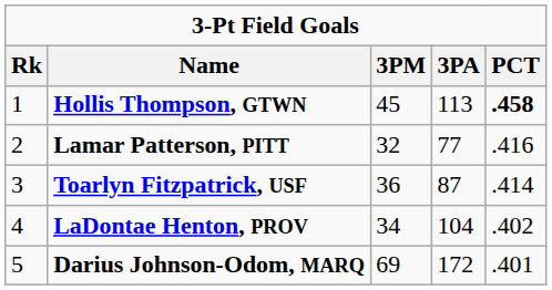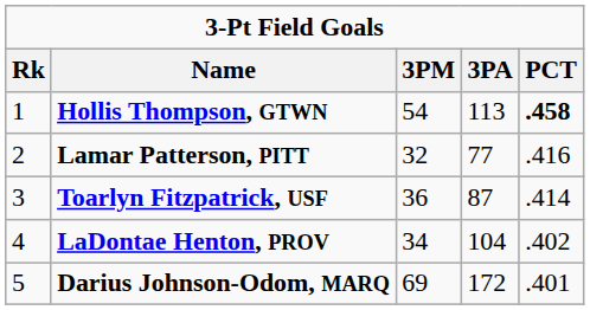Hollis Thompson, GTWN | 3PM: 45 -> 54
